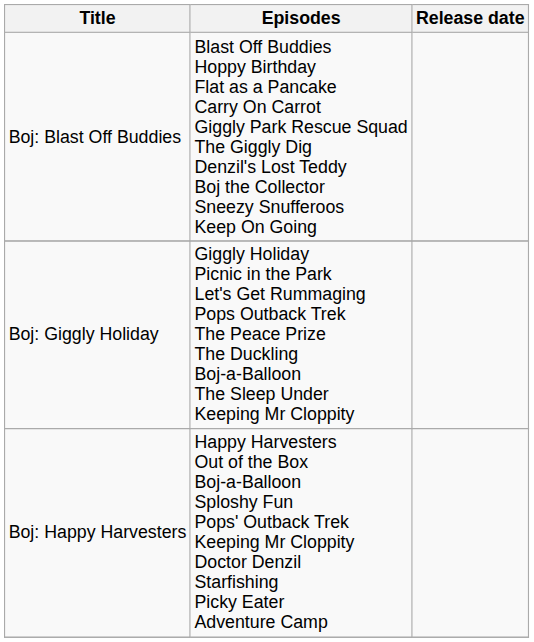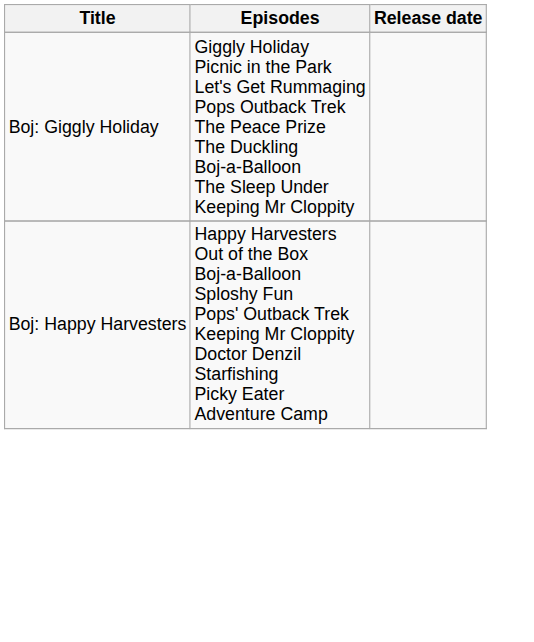- row: Boj: Blast Off Buddies | Blast Off Buddies Hoppy Birthday Flat as a Pancake Carry On Carrot Giggly Park Rescue Squad The Giggly Dig Denzil's Lost Teddy Boj the Collector Sneezy Snufferoos Keep On Going
